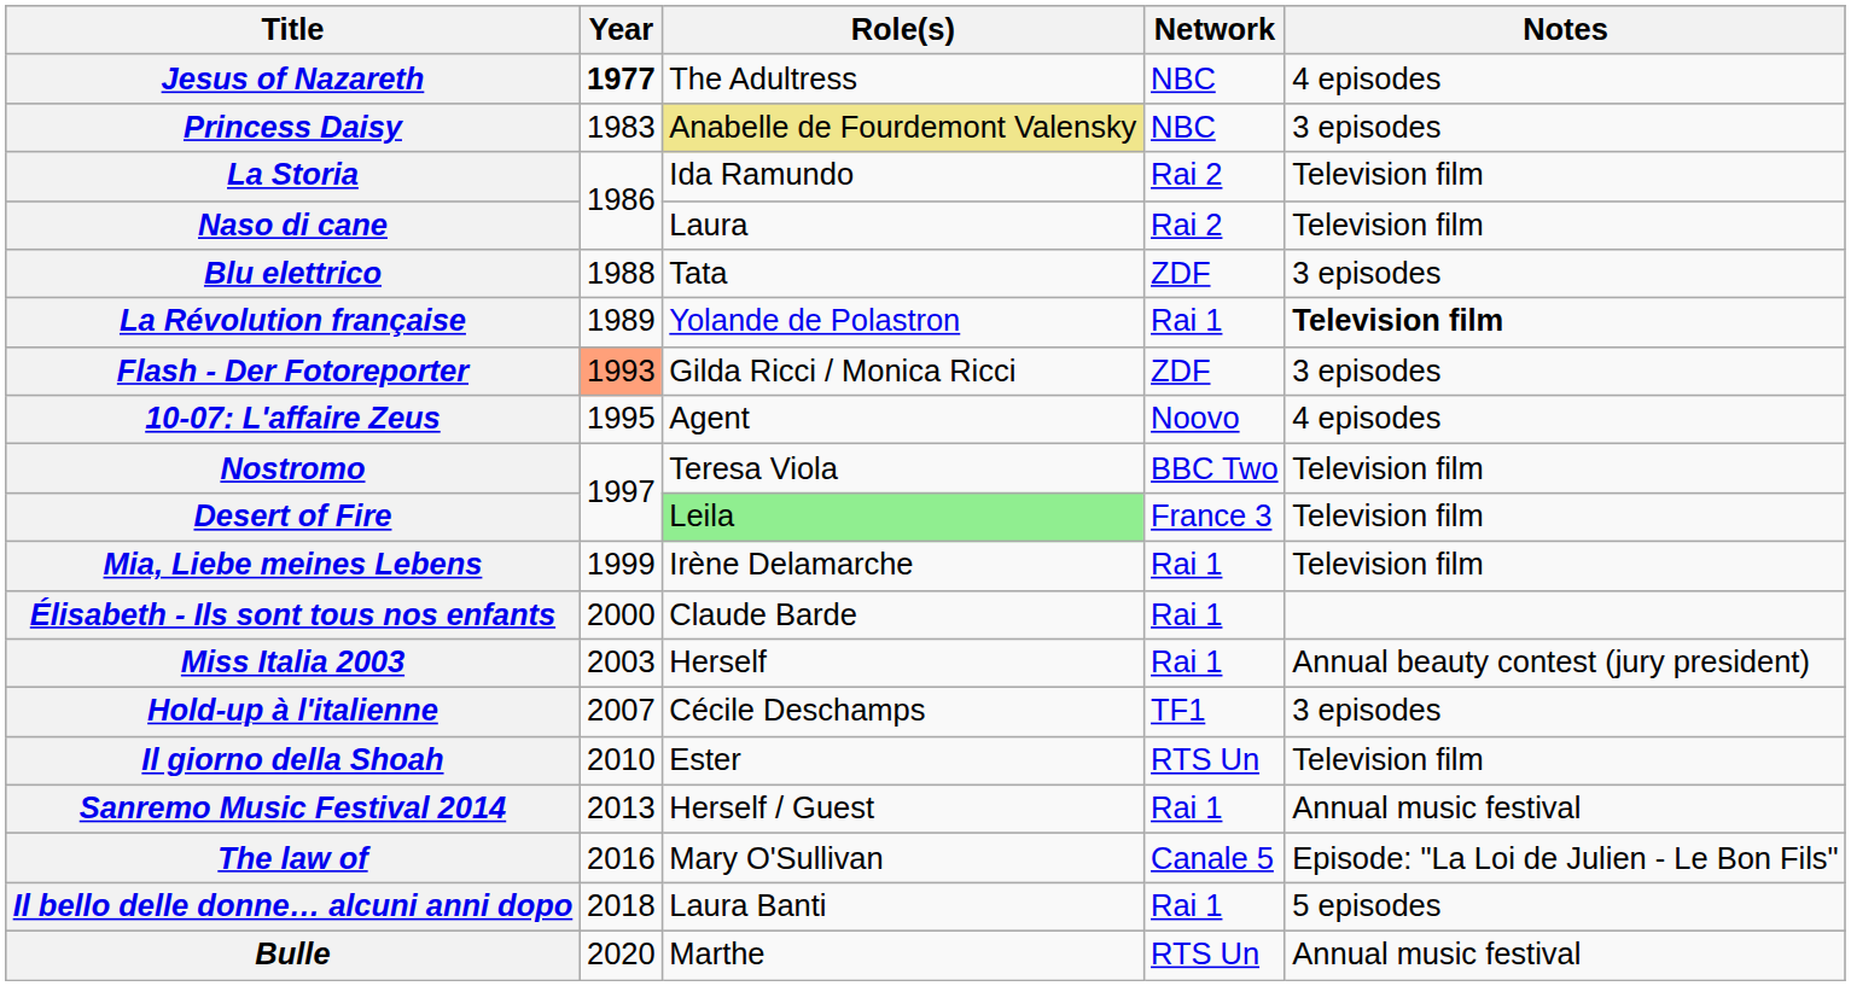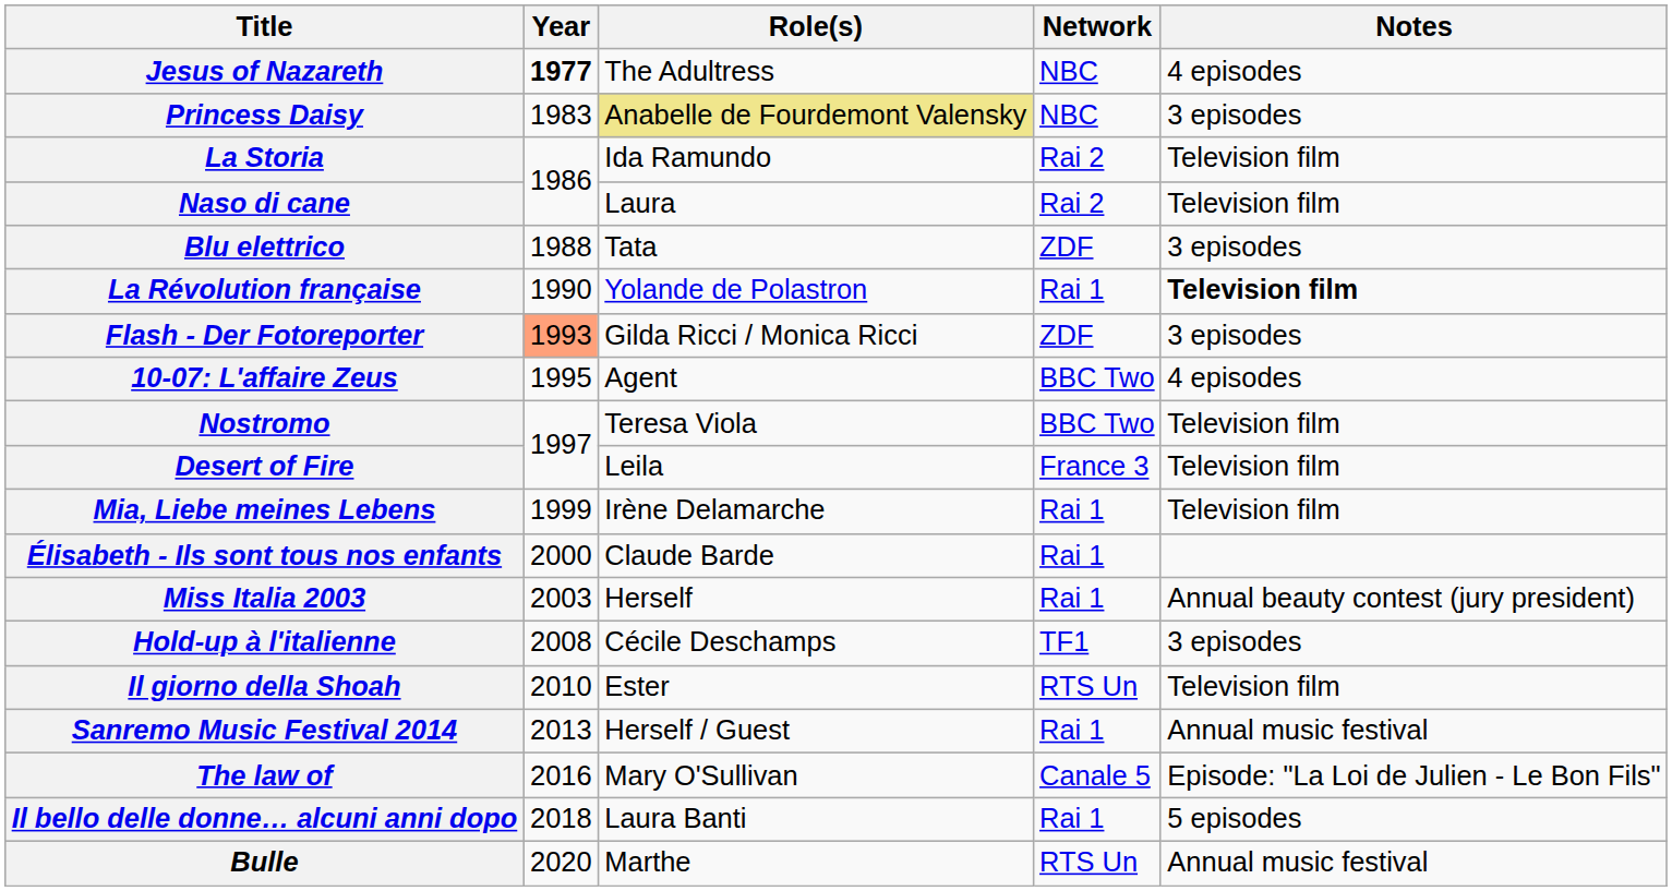La Révolution française | Year: 1989 -> 1990
10-07: L'affaire Zeus | Network: Noovo -> BBC Two
Desert of Fire | Role(s): lightgreen background -> no background
Hold-up à l'italienne | Year: 2007 -> 2008
